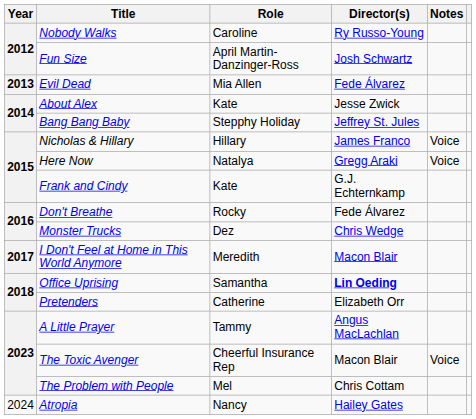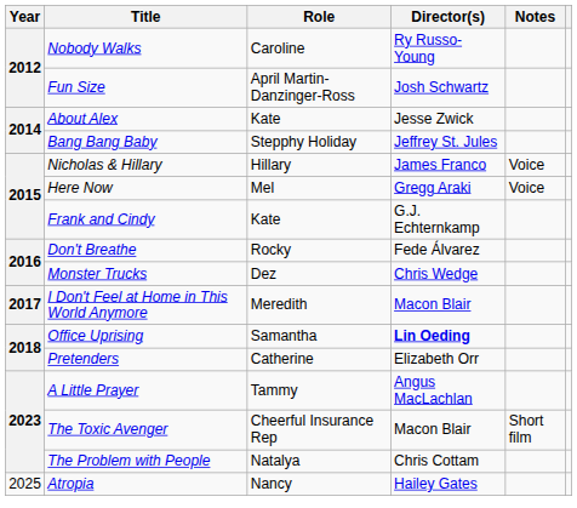- row: 2013 | Evil Dead | Mia Allen | Fede Álvarez
Here Now | Role: Natalya -> Mel
The Toxic Avenger | Notes: Voice -> Short film
The Problem with People | Role: Mel -> Natalya
Atropia | Year: 2024 -> 2025
